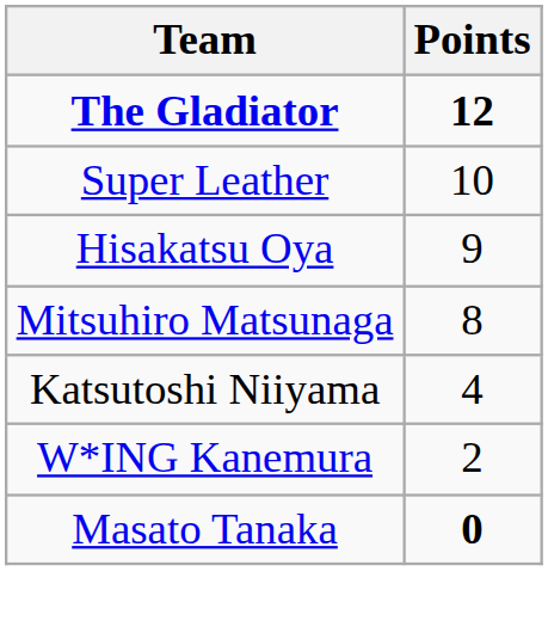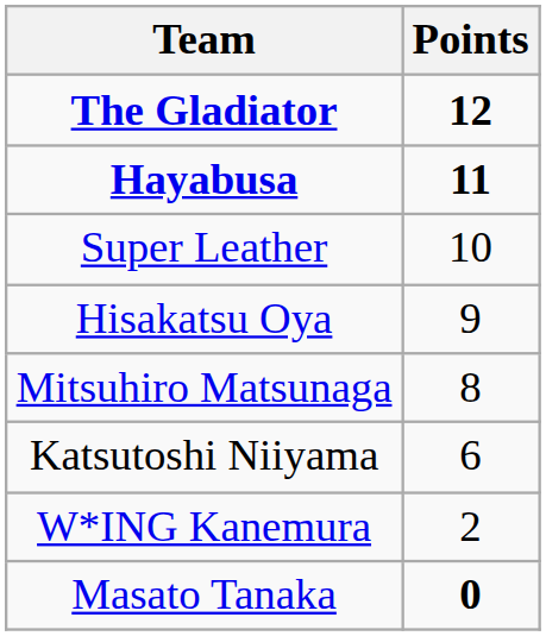+ row: Hayabusa | 11
Katsutoshi Niiyama | Points: 4 -> 6
